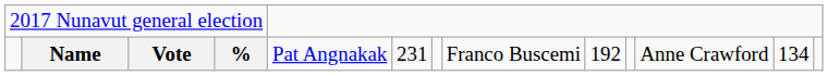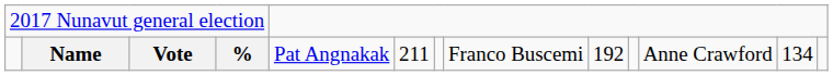Name | column 6: 231 -> 211
